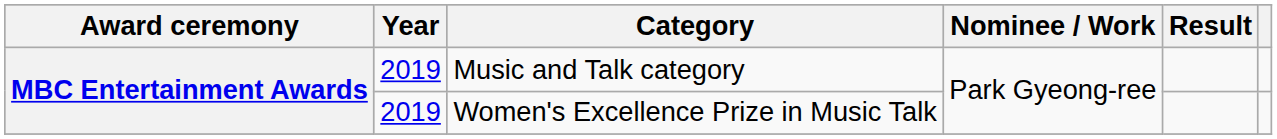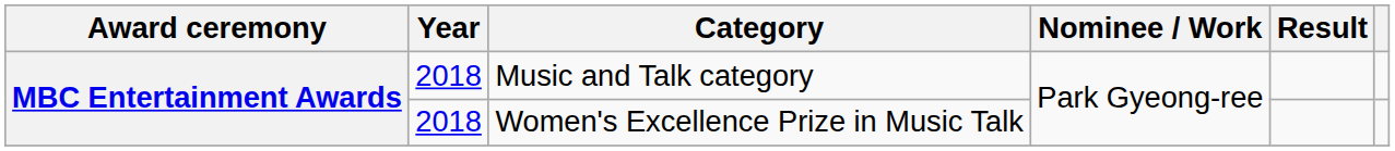Music and Talk category | Year: 2019 -> 2018
Women's Excellence Prize in Music Talk | Year: 2019 -> 2018
